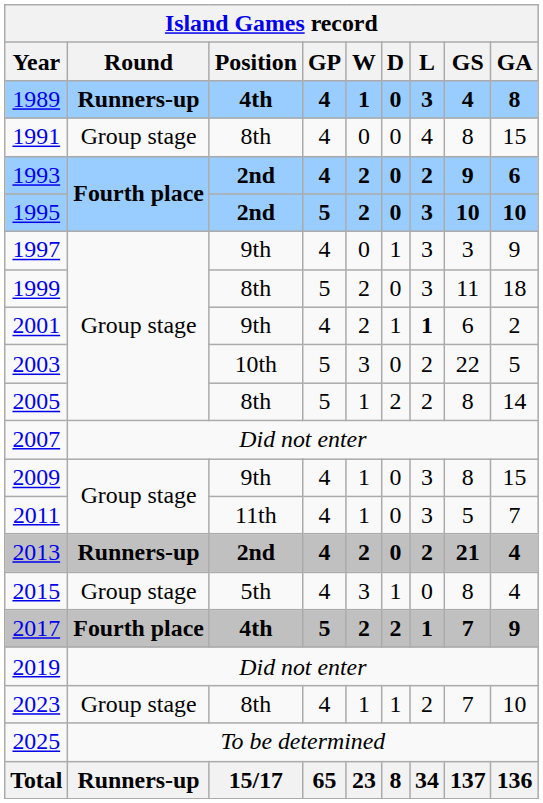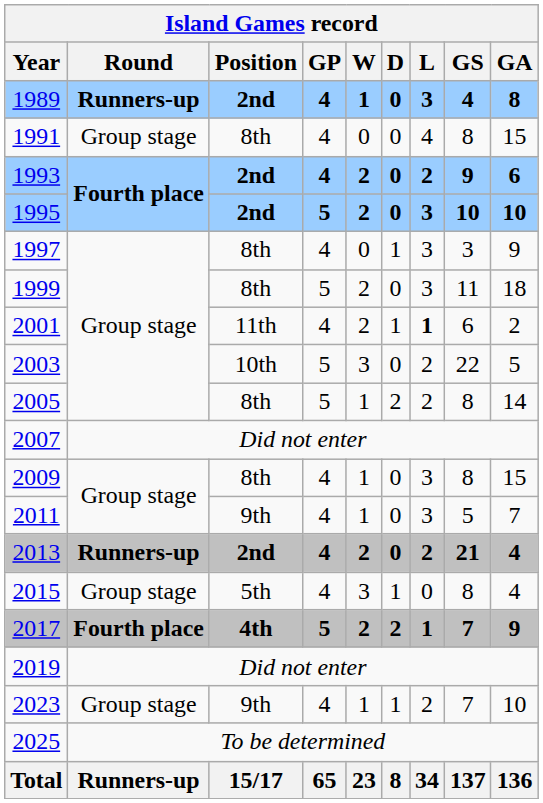1989 | Position: 4th -> 2nd
1997 | Position: 9th -> 8th
2001 | Position: 9th -> 11th
2009 | Position: 9th -> 8th
2011 | Position: 11th -> 9th
2023 | Position: 8th -> 9th
